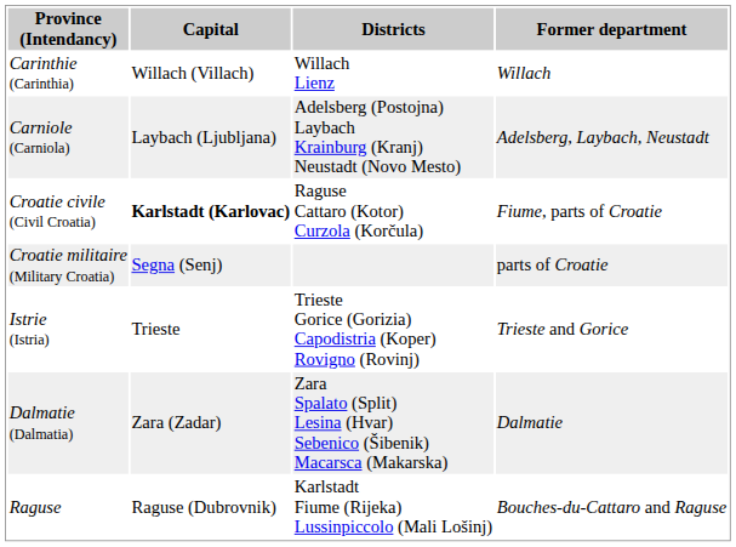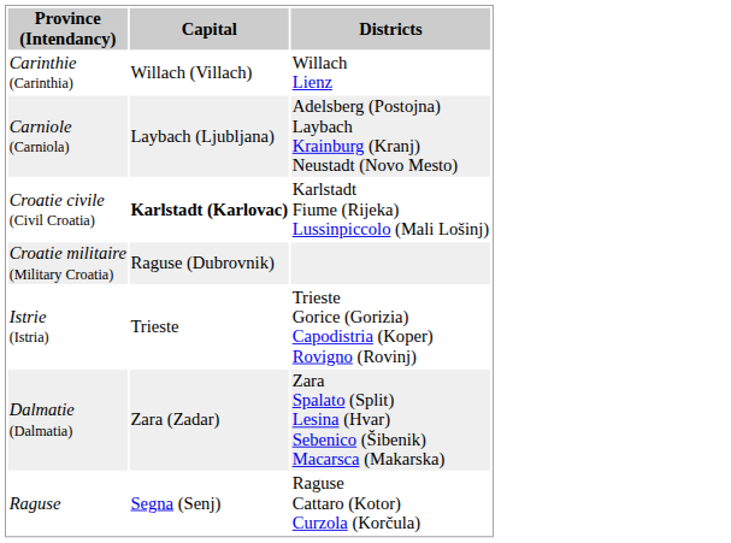- column: Former department | Willach | Adelsberg, Laybach, Neustadt | Fiume, parts of Croatie | parts of Croatie | Trieste and Gorice | Dalmatie | Bouches-du-Cattaro and Raguse
Croatie civile (Civil Croatia) | Districts: Raguse Cattaro (Kotor) Curzola (Korčula) -> Karlstadt Fiume (Rijeka) Lussinpiccolo (Mali Lošinj)
Croatie militaire (Military Croatia) | Capital: Segna (Senj) -> Raguse (Dubrovnik)
Raguse | Capital: Raguse (Dubrovnik) -> Segna (Senj)
Raguse | Districts: Karlstadt Fiume (Rijeka) Lussinpiccolo (Mali Lošinj) -> Raguse Cattaro (Kotor) Curzola (Korčula)
